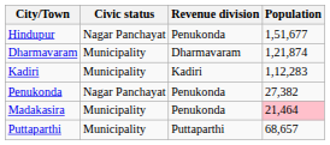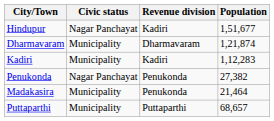Hindupur | Revenue division: Penukonda -> Kadiri
Madakasira | Population: pink background -> no background
